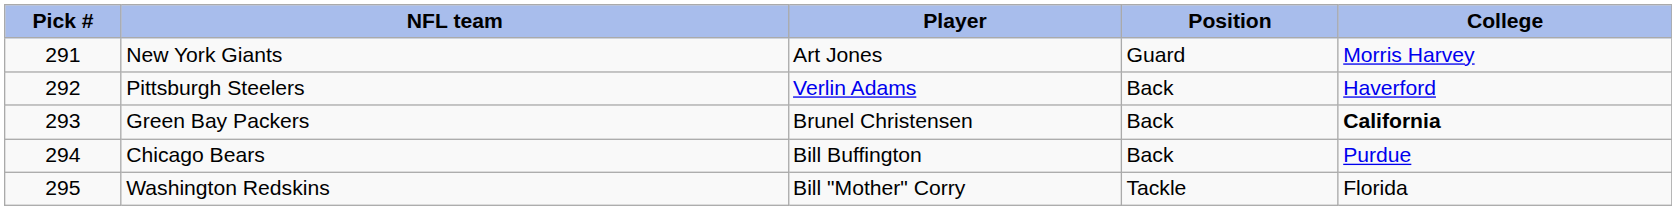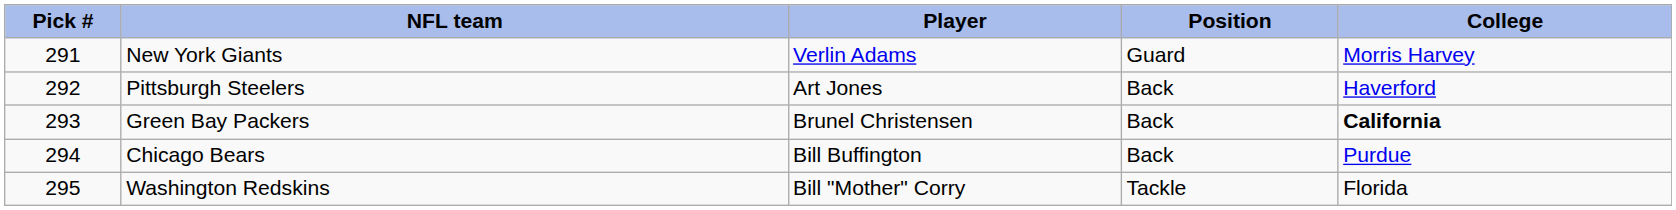New York Giants | Player: Art Jones -> Verlin Adams
Pittsburgh Steelers | Player: Verlin Adams -> Art Jones
